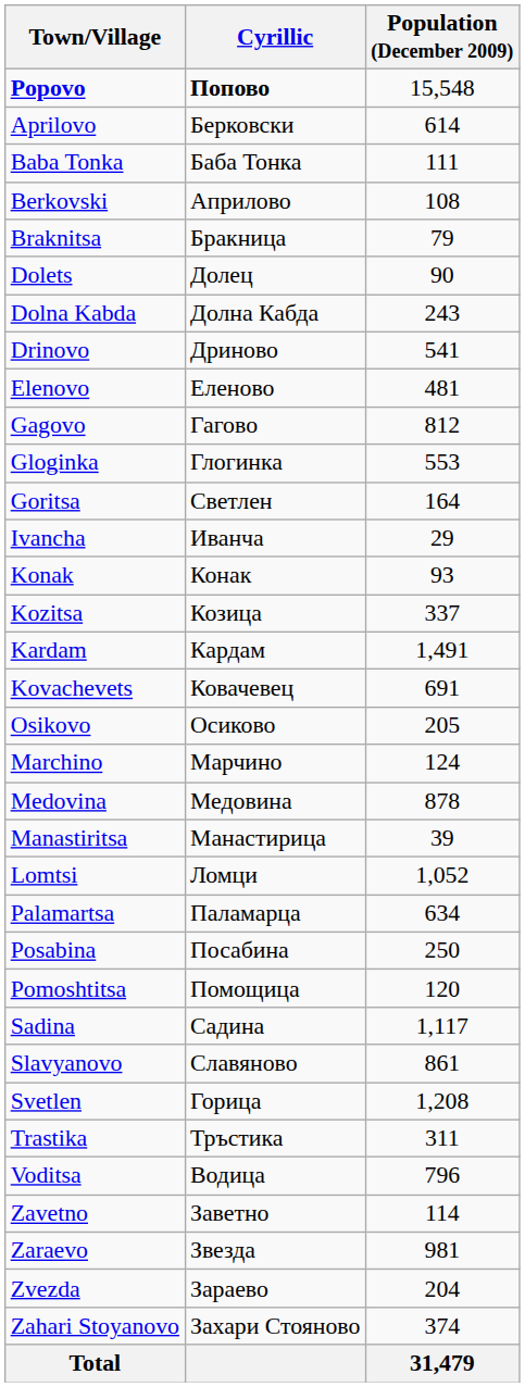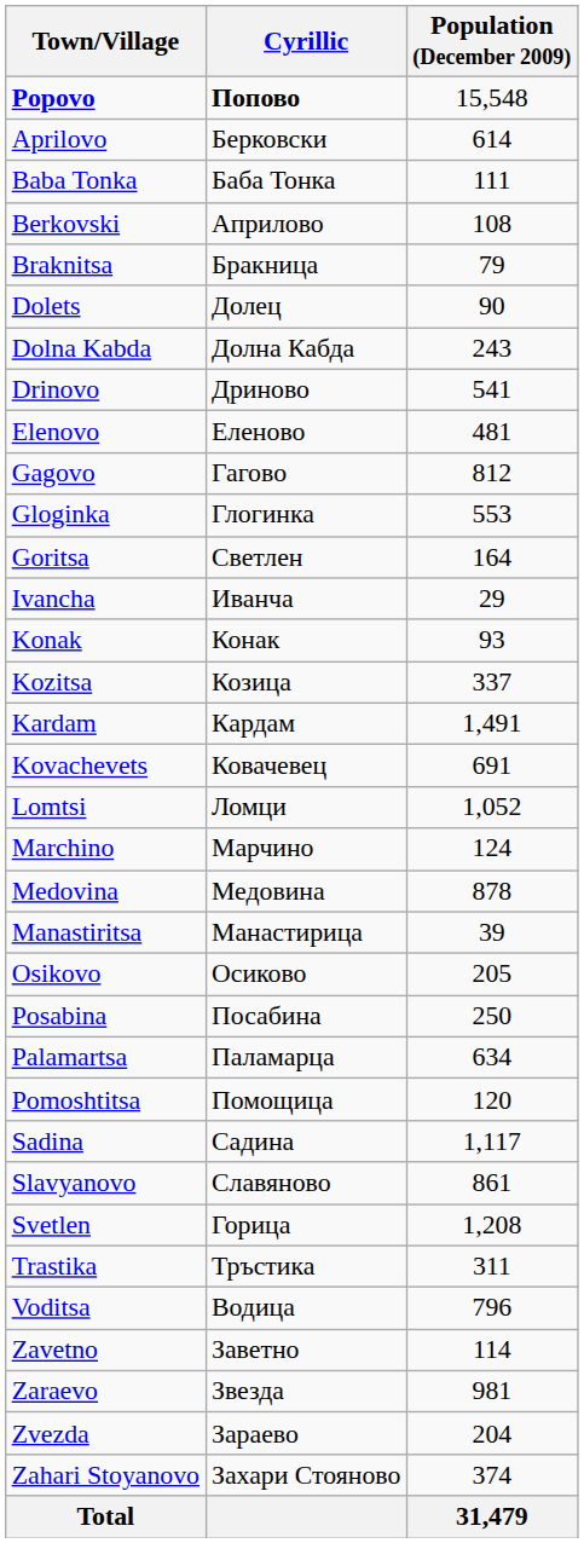rows swapped: Lomtsi <-> Osikovo
rows swapped: Palamartsa <-> Posabina
